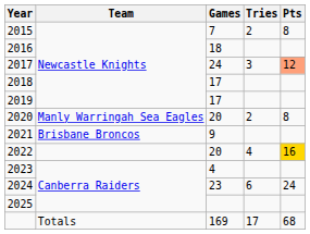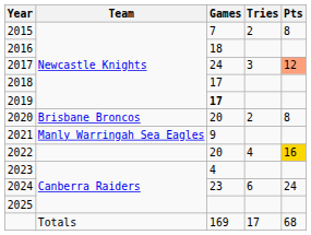2019 | Games: normal -> bold
2020 | Team: Manly Warringah Sea Eagles -> Brisbane Broncos
2021 | Team: Brisbane Broncos -> Manly Warringah Sea Eagles
